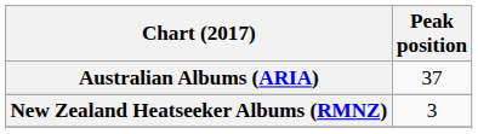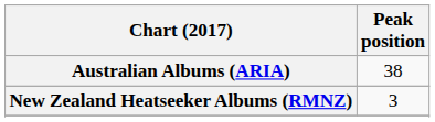Australian Albums (ARIA) | Peak position: 37 -> 38
